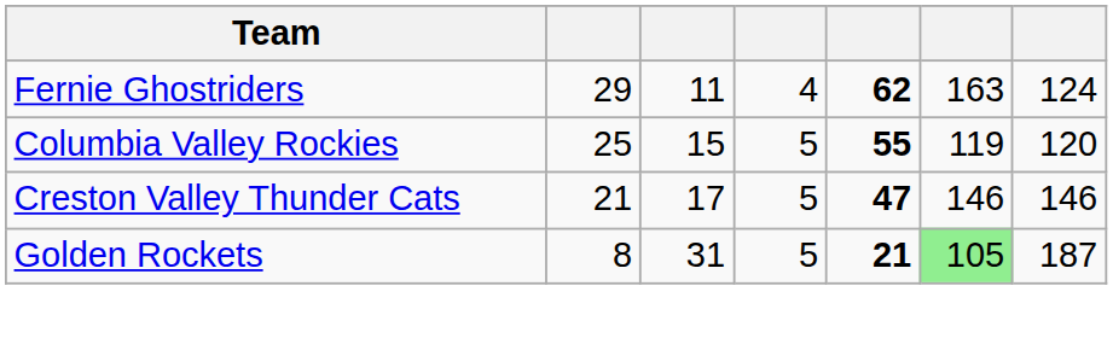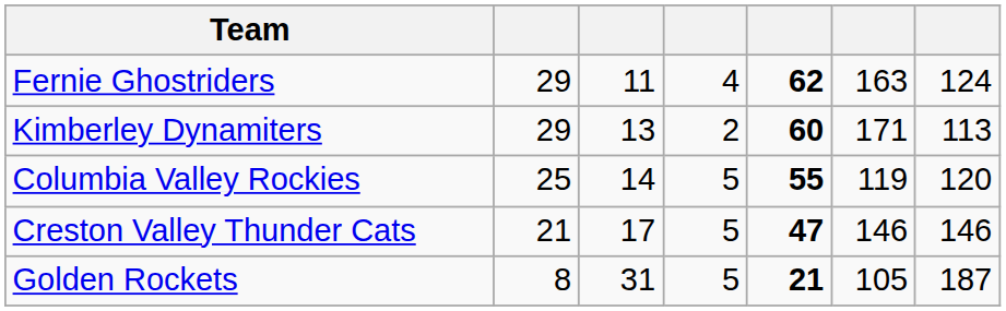+ row: Kimberley Dynamiters | 29 | 13 | 2 | 60 | 171 | 113
Columbia Valley Rockies | column 3: 15 -> 14
Golden Rockets | column 6: lightgreen background -> no background
